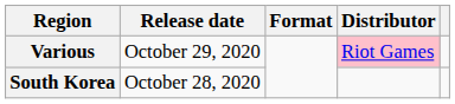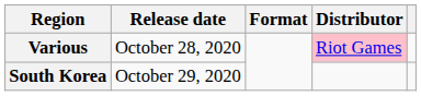Various | Release date: October 29, 2020 -> October 28, 2020
South Korea | Release date: October 28, 2020 -> October 29, 2020
